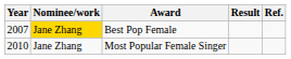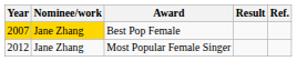Best Pop Female | Year: no background -> gold background
Most Popular Female Singer | Year: 2010 -> 2012
